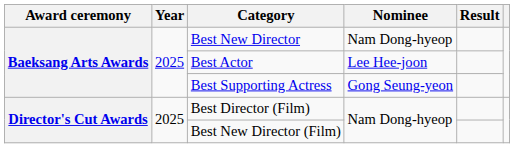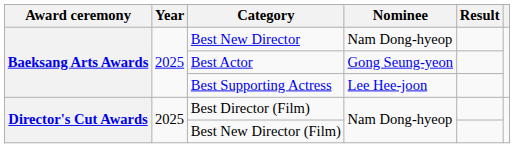Best Actor | Nominee: Lee Hee-joon -> Gong Seung-yeon
Best Supporting Actress | Nominee: Gong Seung-yeon -> Lee Hee-joon
